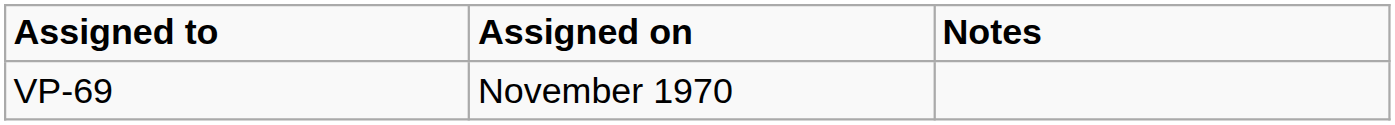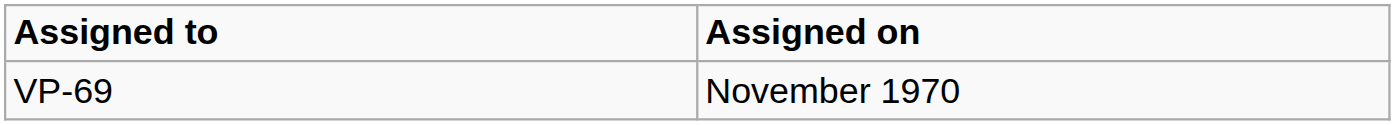- column: Notes
